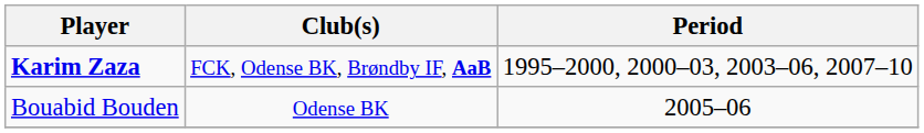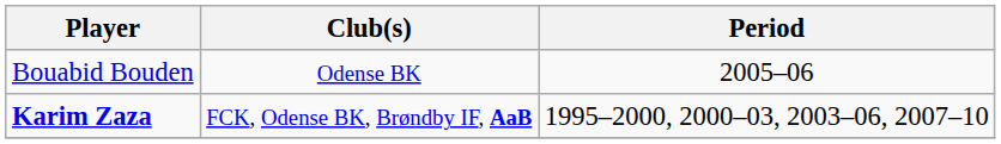rows swapped: Bouabid Bouden <-> Karim Zaza
